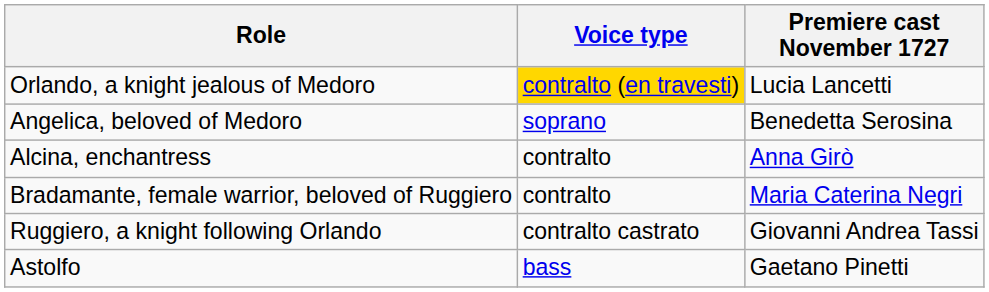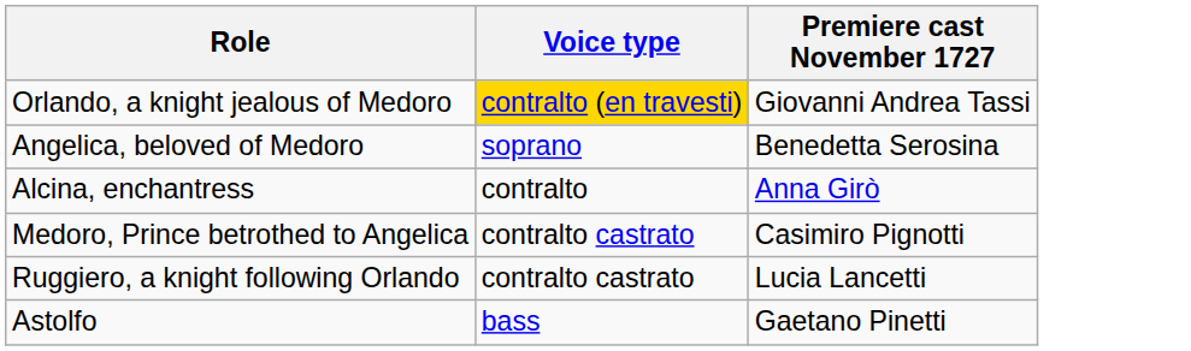Orlando, a knight jealous of Medoro | Premiere cast November 1727: Lucia Lancetti -> Giovanni Andrea Tassi
- row: Bradamante, female warrior, beloved of Ruggiero | contralto | Maria Caterina Negri
+ row: Medoro, Prince betrothed to Angelica | contralto castrato | Casimiro Pignotti
Ruggiero, a knight following Orlando | Premiere cast November 1727: Giovanni Andrea Tassi -> Lucia Lancetti
